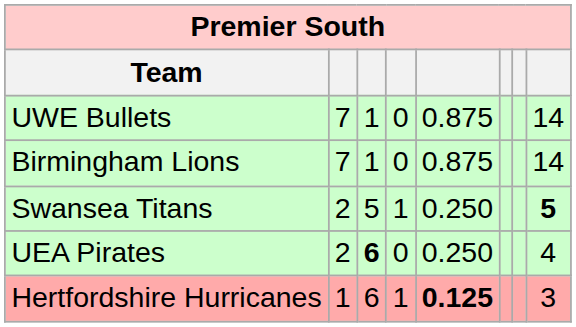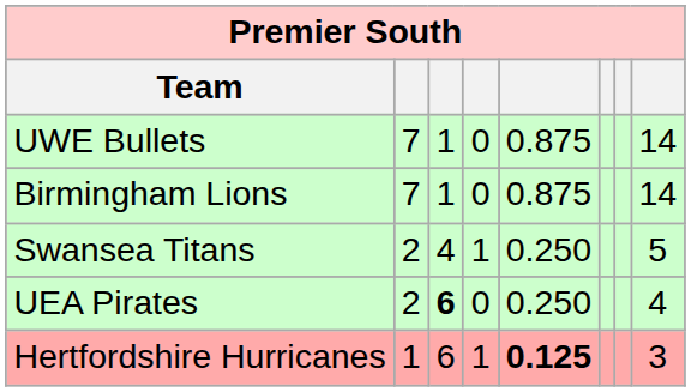Swansea Titans | column 3: 5 -> 4
Swansea Titans | column 8: bold -> normal
